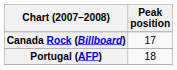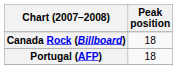Canada Rock (Billboard) | Peak position: 17 -> 18
